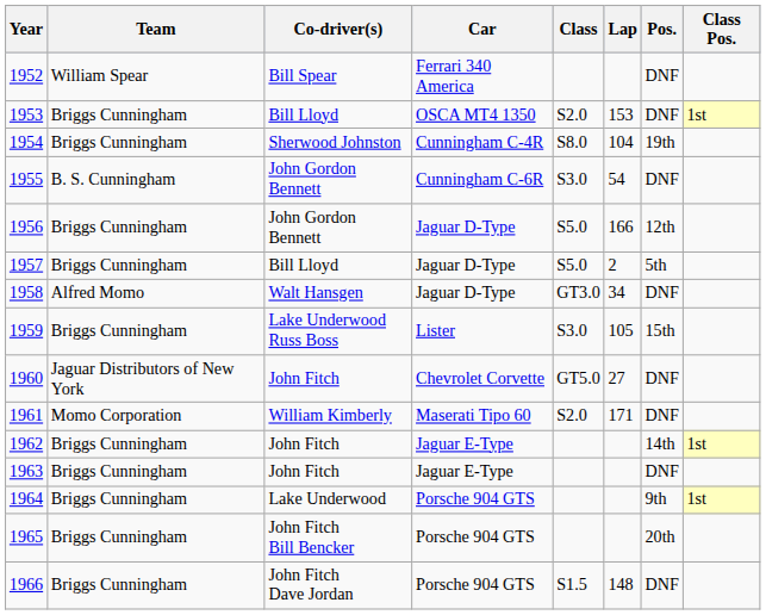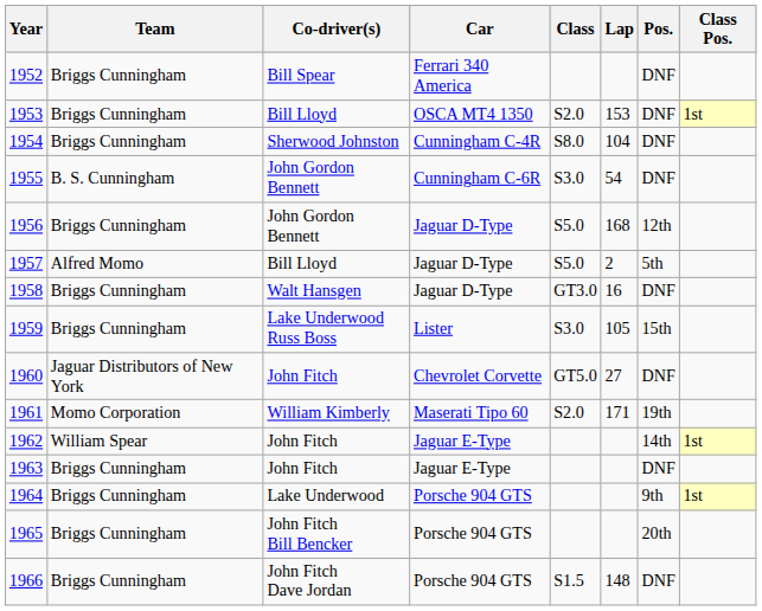1952 | Team: William Spear -> Briggs Cunningham
1954 | Pos.: 19th -> DNF
1956 | Lap: 166 -> 168
1957 | Team: Briggs Cunningham -> Alfred Momo
1958 | Team: Alfred Momo -> Briggs Cunningham
1958 | Lap: 34 -> 16
1961 | Pos.: DNF -> 19th
1962 | Team: Briggs Cunningham -> William Spear
